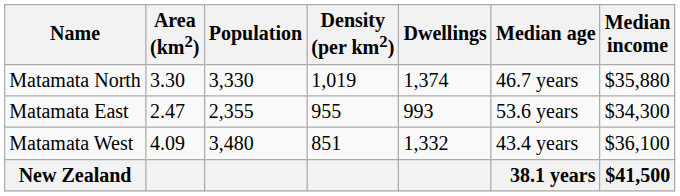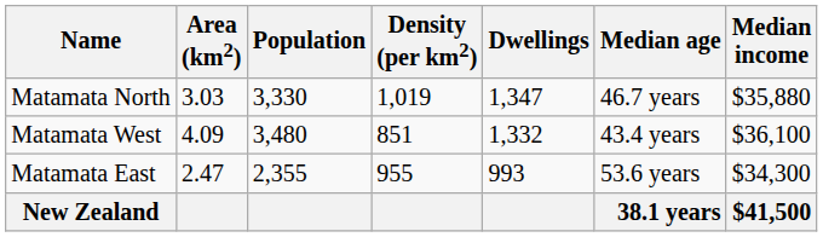Matamata North | Area (km2): 3.30 -> 3.03
Matamata North | Dwellings: 1,374 -> 1,347
rows swapped: Matamata West <-> Matamata East
